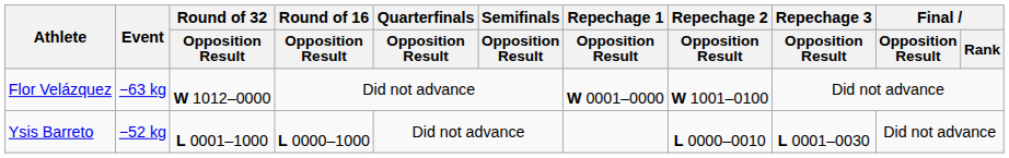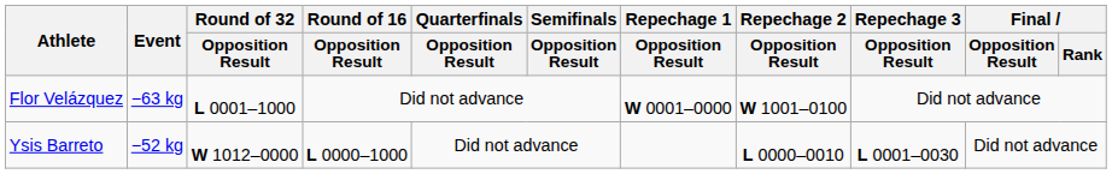Flor Velázquez | Round of 32 / Opposition Result: W 1012–0000 -> L 0001–1000
Ysis Barreto | Round of 32 / Opposition Result: L 0001–1000 -> W 1012–0000
